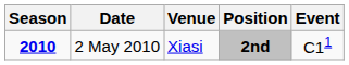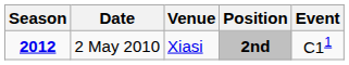2 May 2010 | Season: 2010 -> 2012
